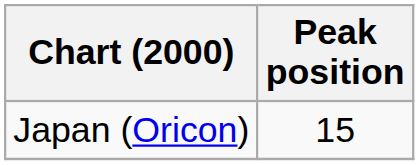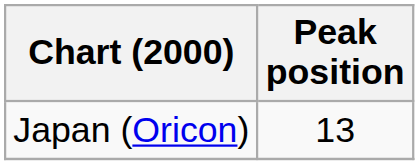Japan (Oricon) | Peak position: 15 -> 13
